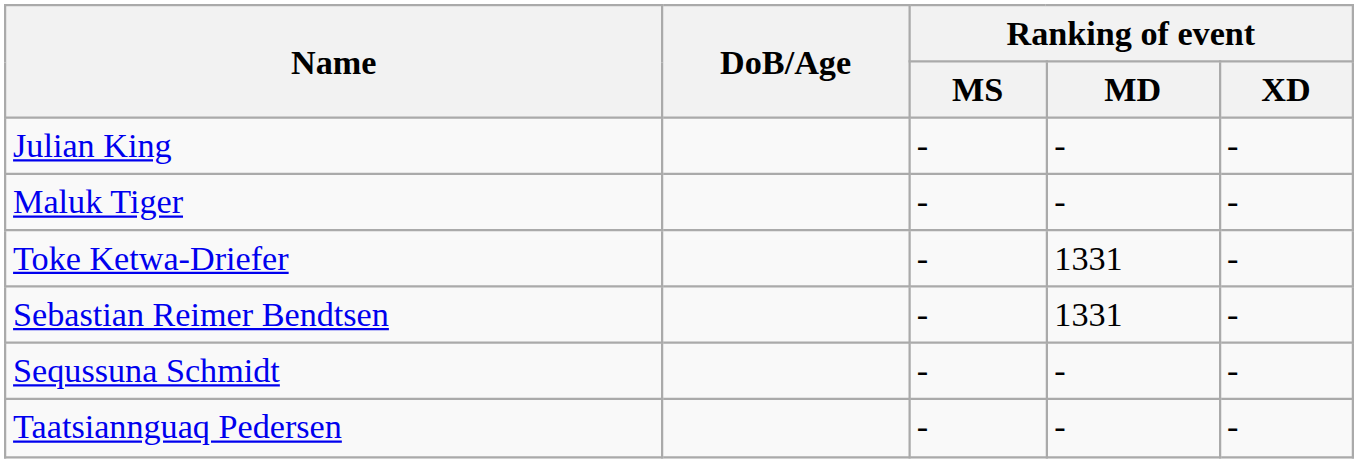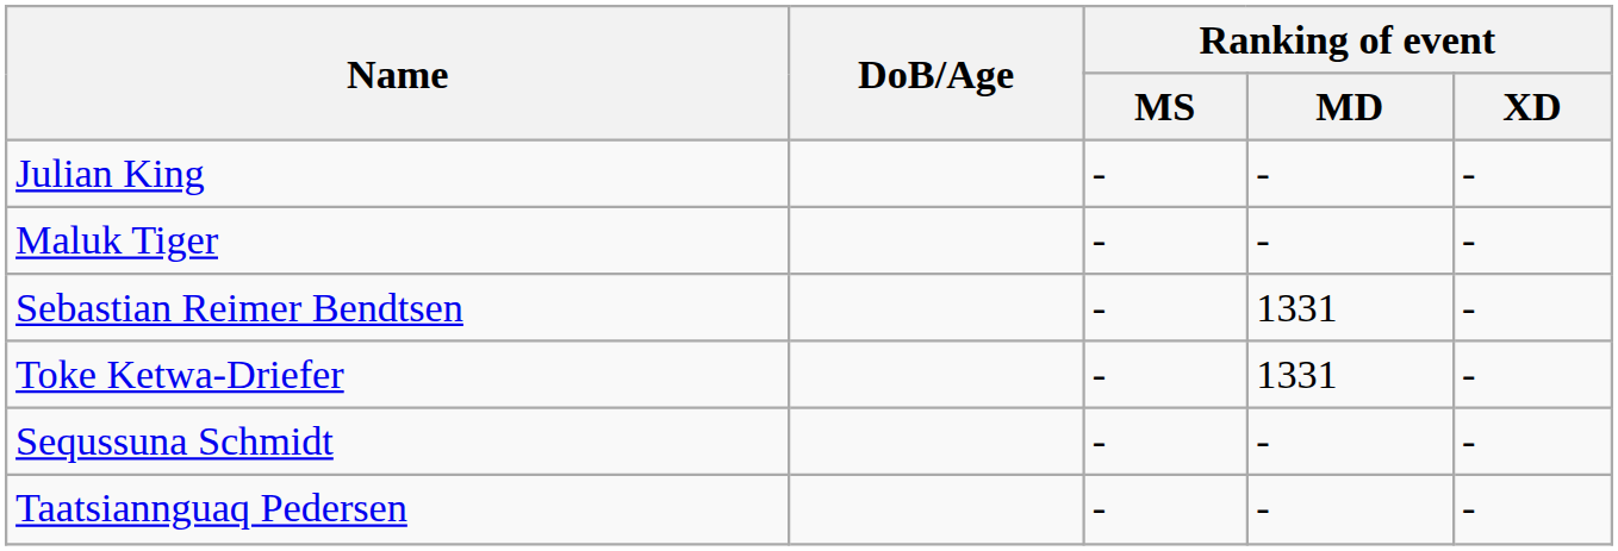rows swapped: Sebastian Reimer Bendtsen <-> Toke Ketwa-Driefer
